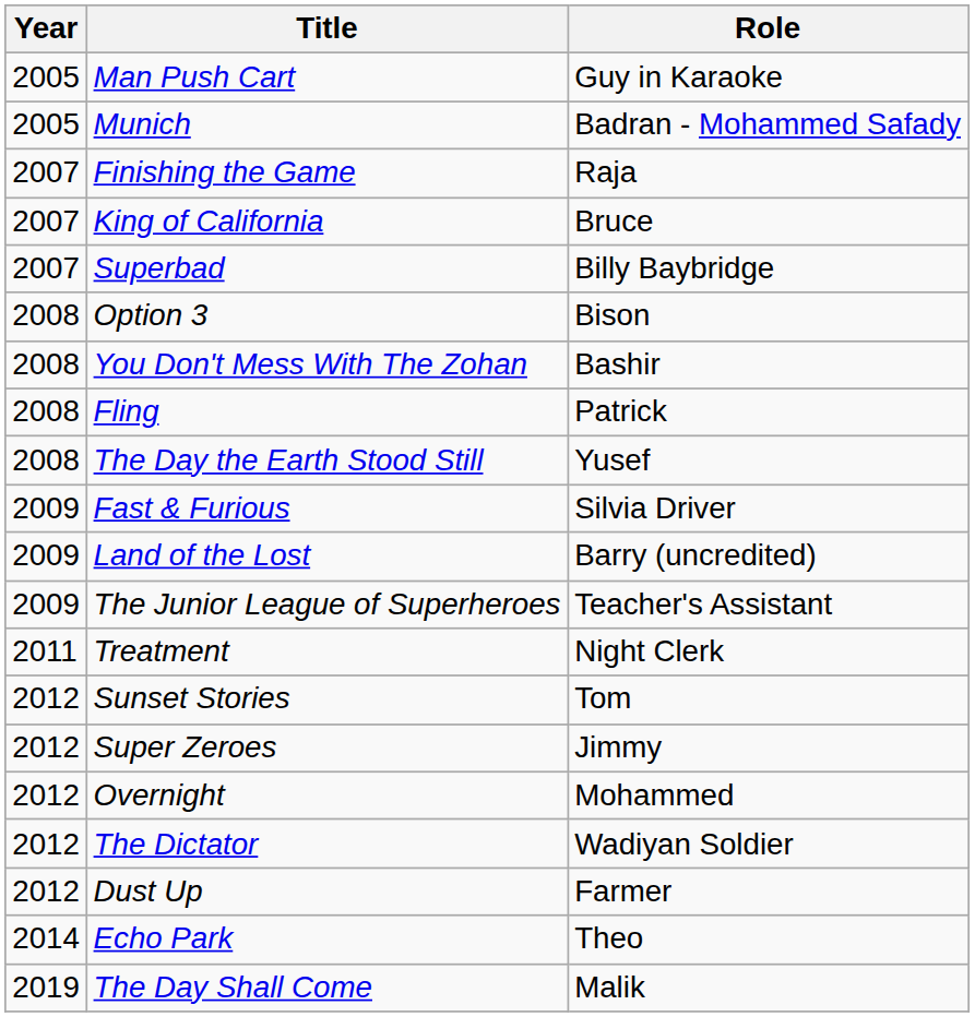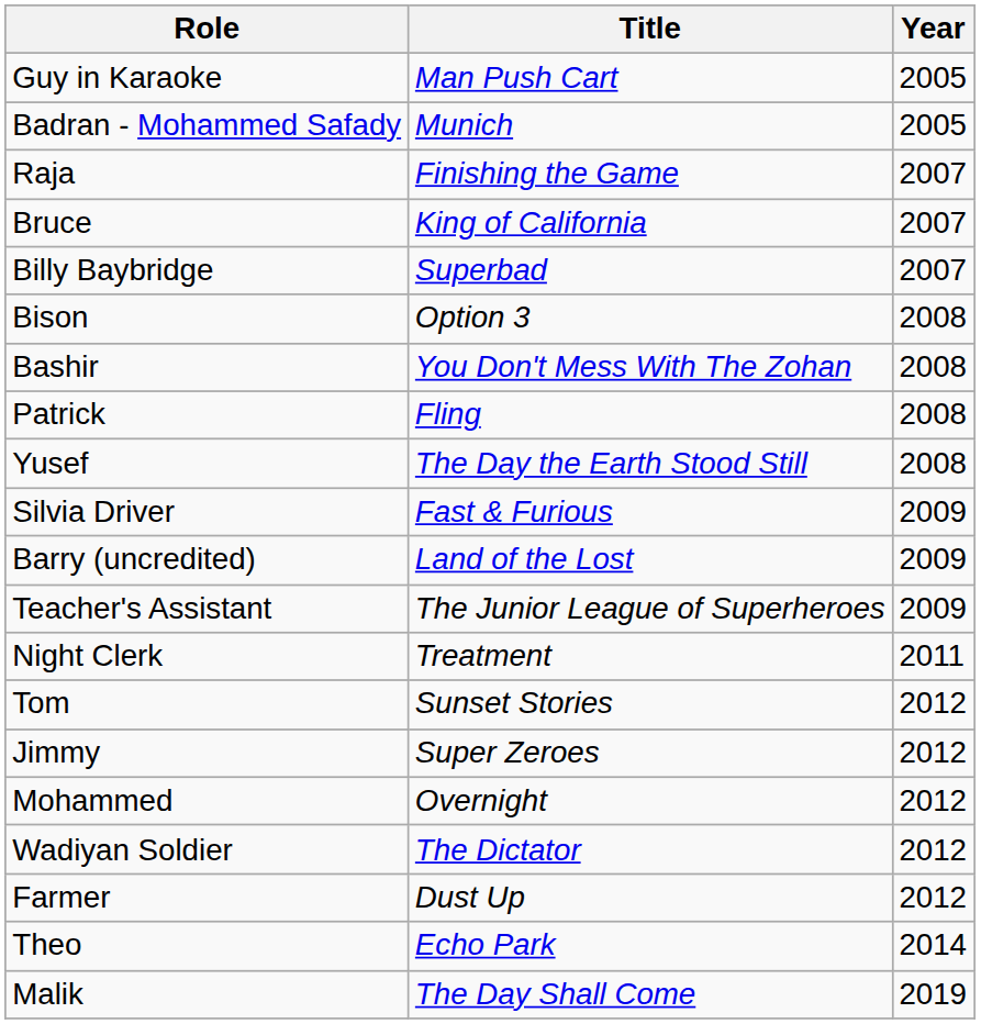columns swapped: Year <-> Role
